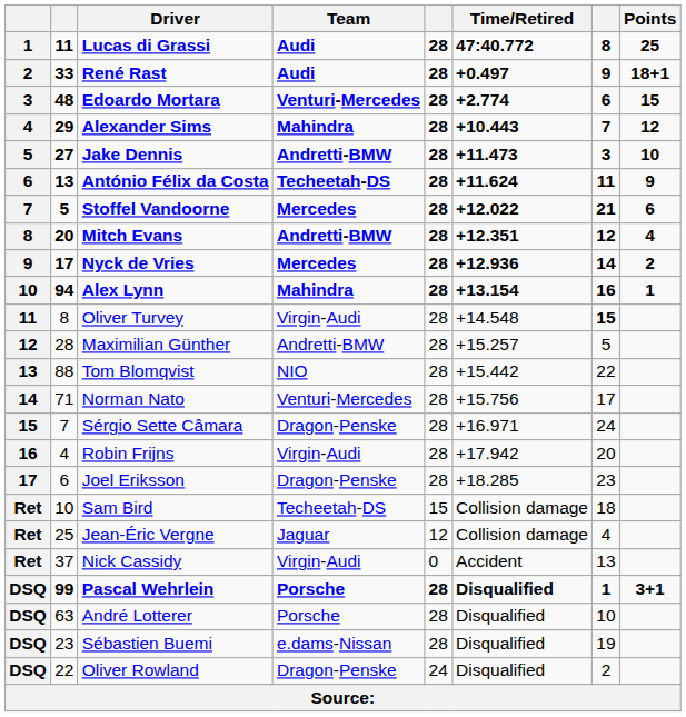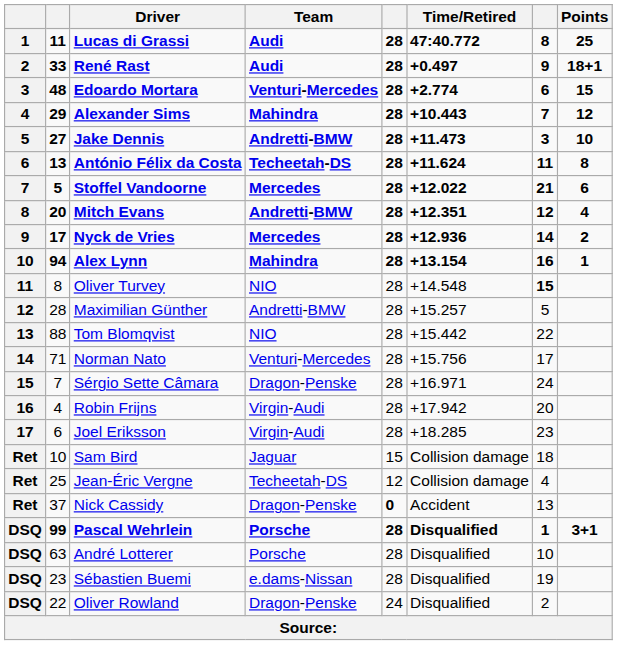António Félix da Costa | Points: 9 -> 8
Oliver Turvey | Team: Virgin-Audi -> NIO
Joel Eriksson | Team: Dragon-Penske -> Virgin-Audi
Sam Bird | Team: Techeetah-DS -> Jaguar
Jean-Éric Vergne | Team: Jaguar -> Techeetah-DS
Nick Cassidy | Team: Virgin-Audi -> Dragon-Penske
Nick Cassidy | column 5: normal -> bold
